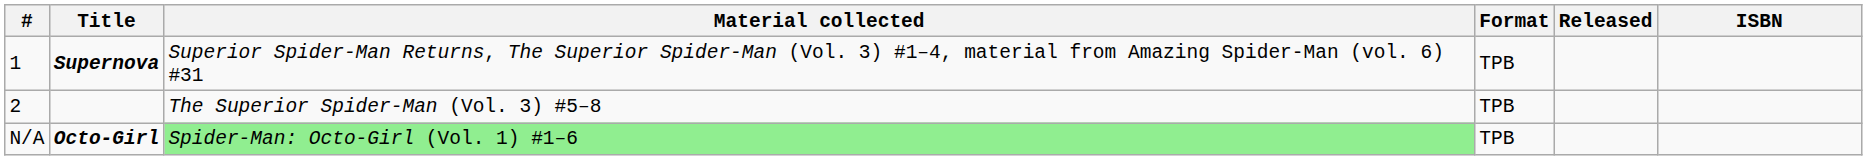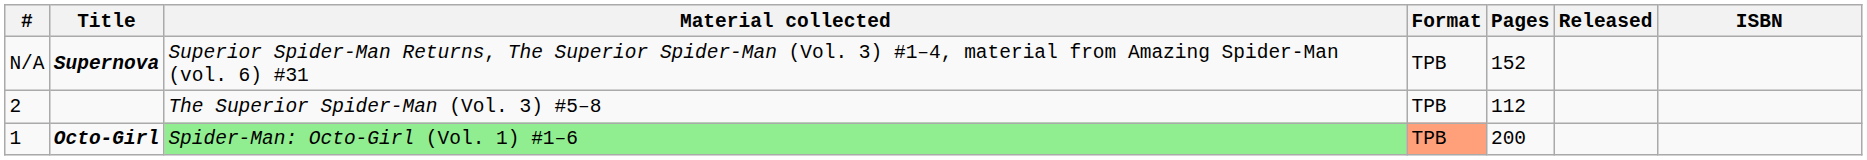+ column: Pages | 152 | 112 | 200
Supernova | #: 1 -> N/A
Octo-Girl | #: N/A -> 1
Octo-Girl | Format: no background -> lightsalmon background
